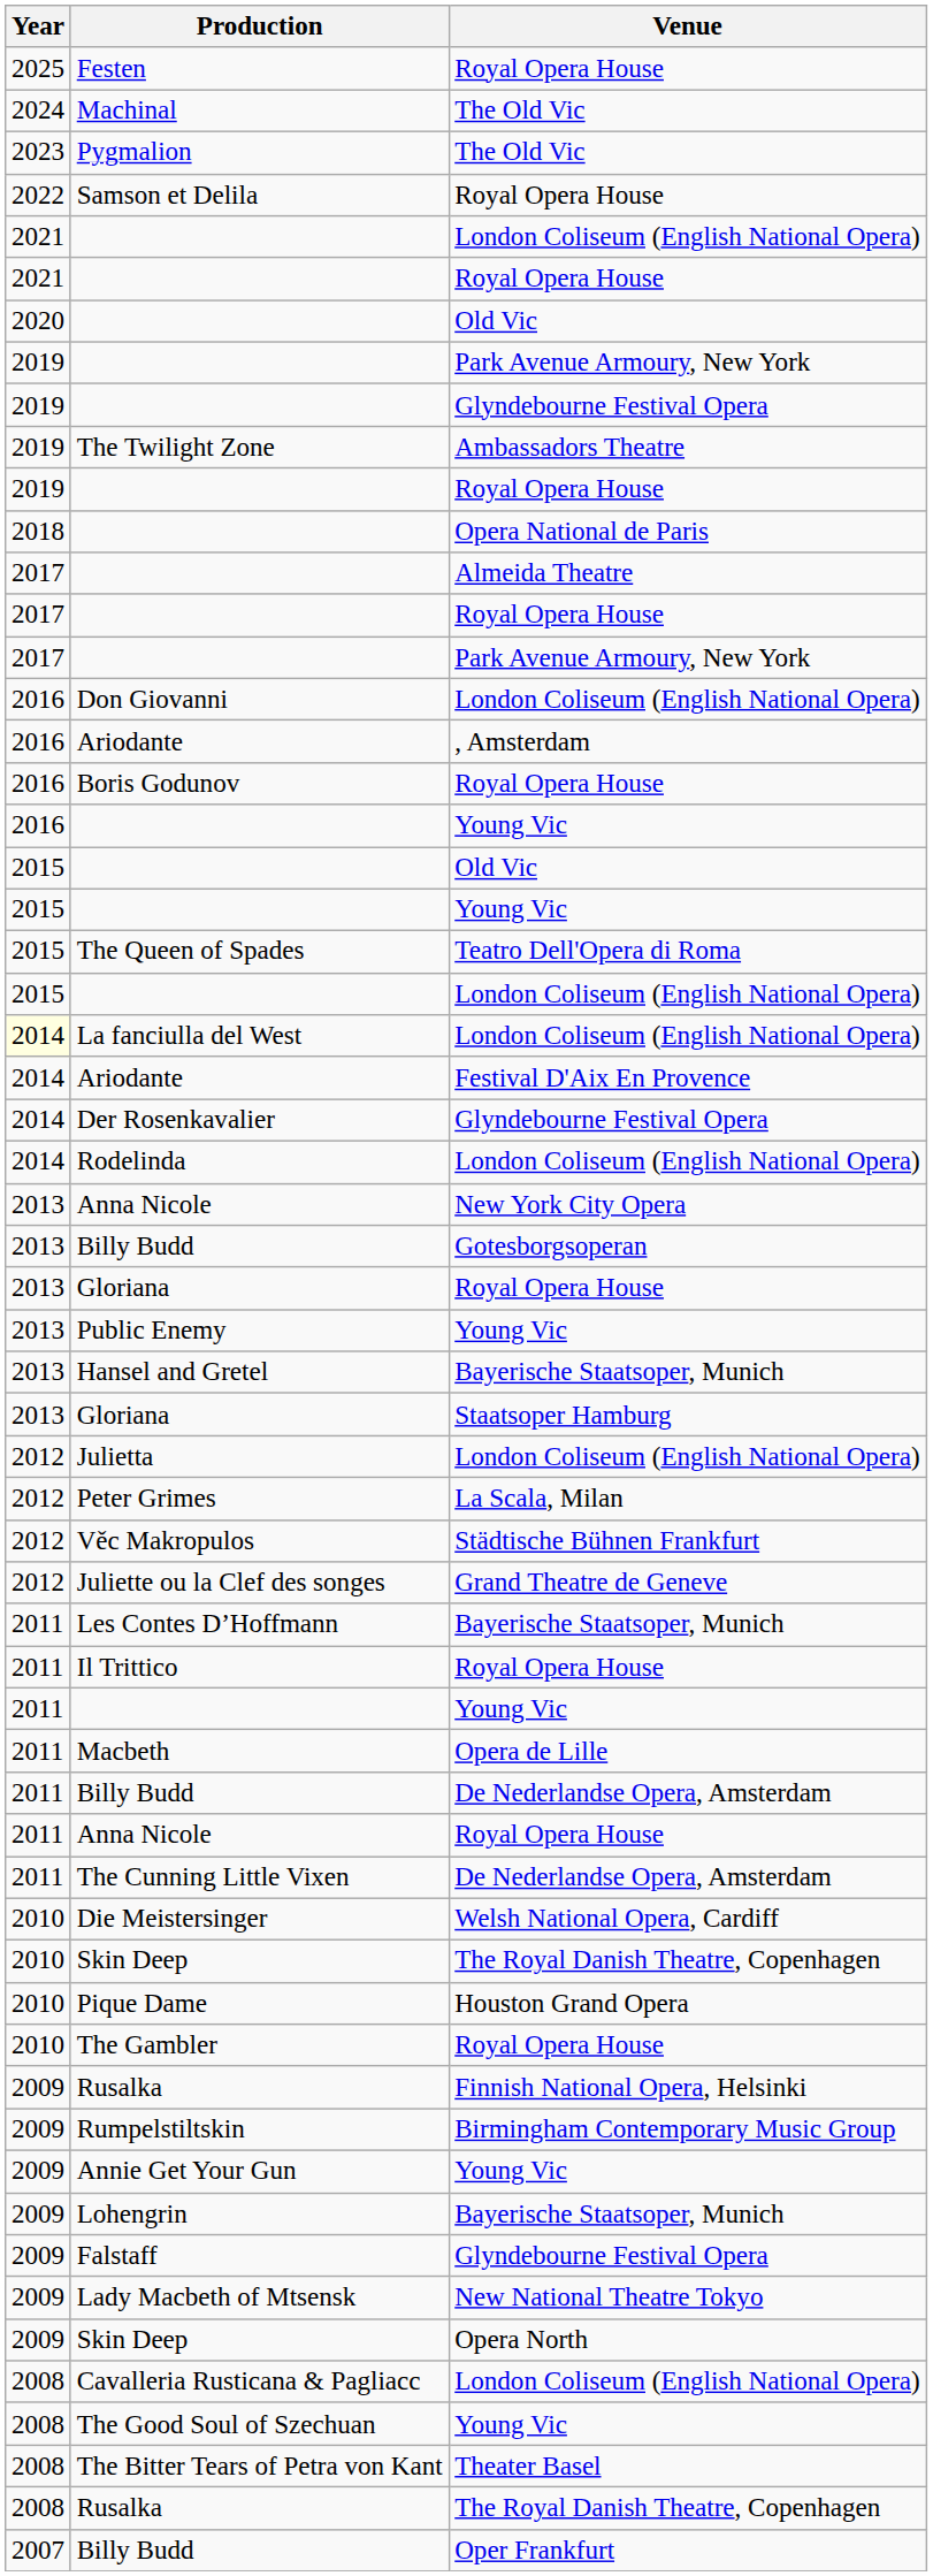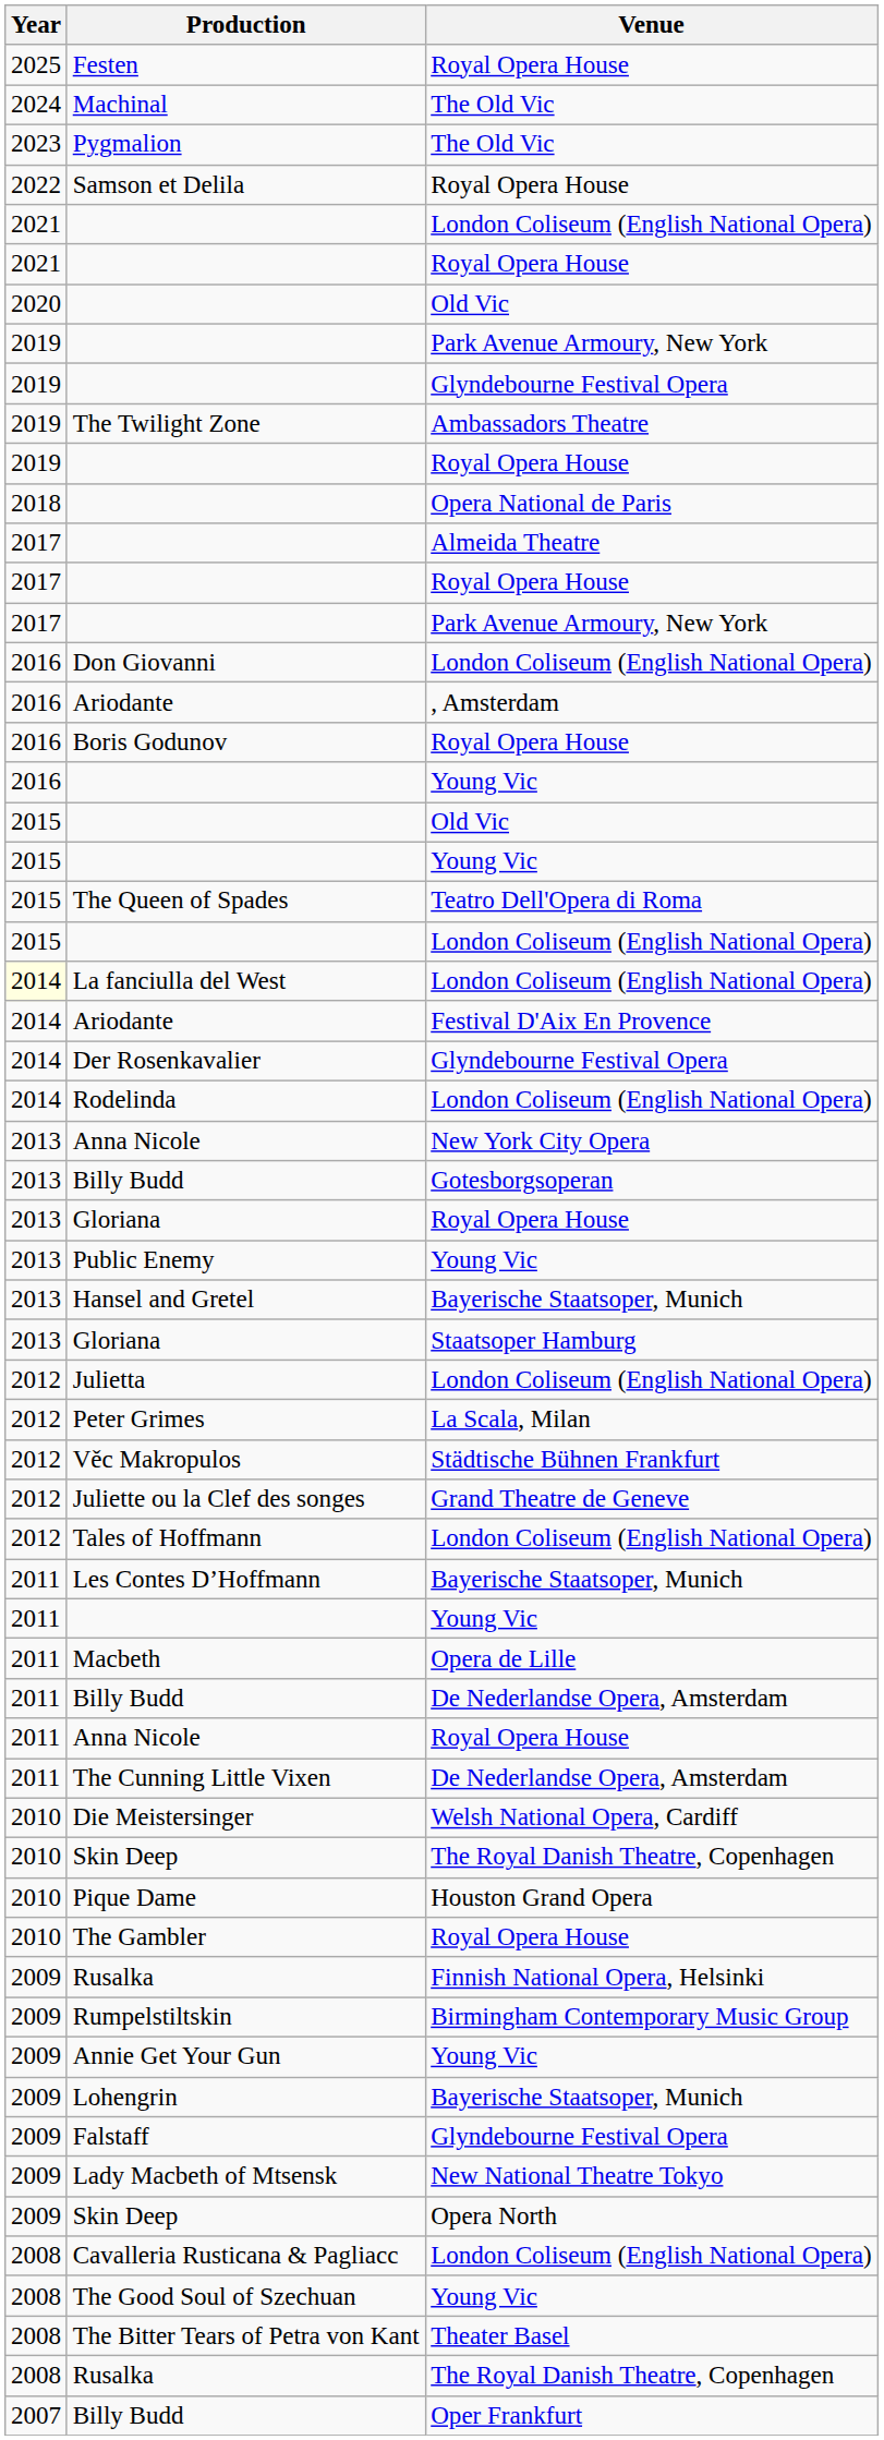+ row: 2012 | Tales of Hoffmann | London Coliseum (English National Opera)
- row: 2011 | Il Trittico | Royal Opera House
